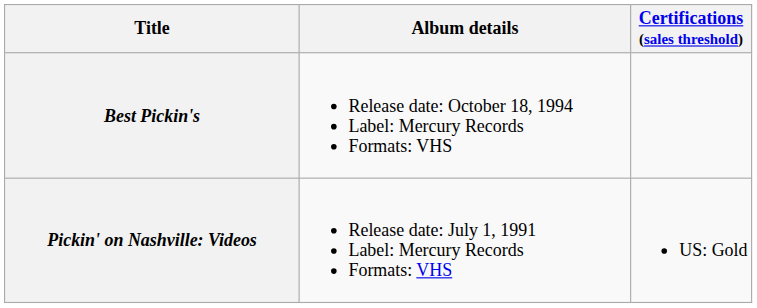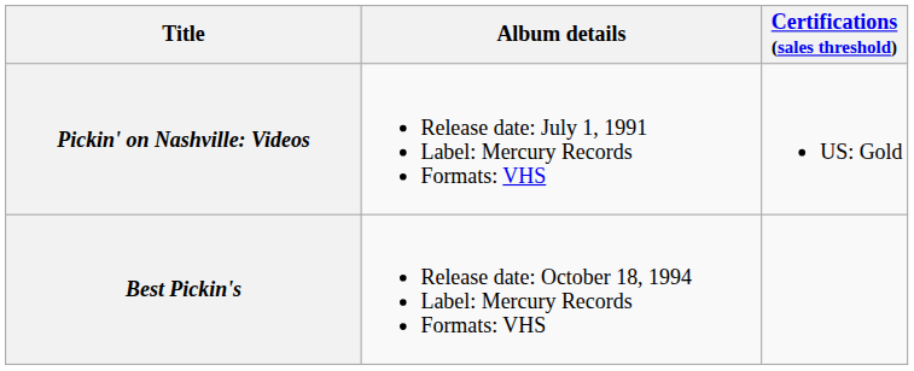rows swapped: Pickin' on Nashville: Videos <-> Best Pickin's
